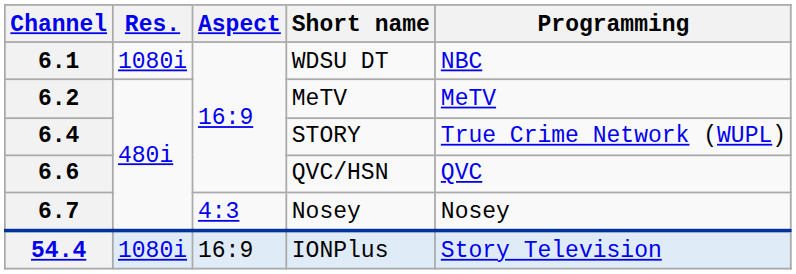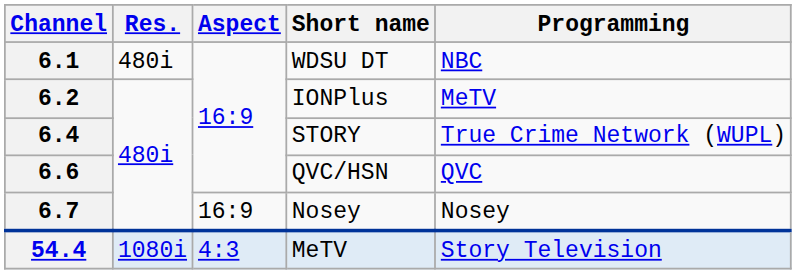6.1 | Res.: 1080i -> 480i
6.2 | Short name: MeTV -> IONPlus
6.7 | Aspect: 4:3 -> 16:9
54.4 | Aspect: 16:9 -> 4:3
54.4 | Short name: IONPlus -> MeTV
